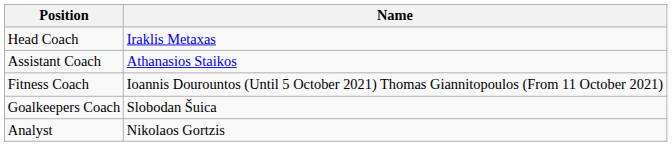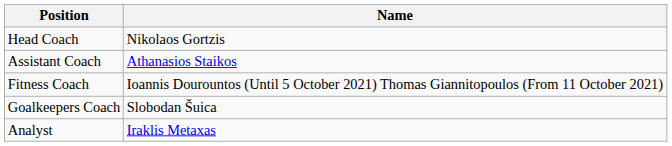Head Coach | Name: Iraklis Metaxas -> Nikolaos Gortzis
Analyst | Name: Nikolaos Gortzis -> Iraklis Metaxas
